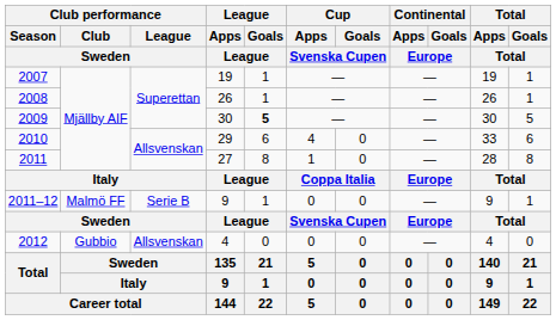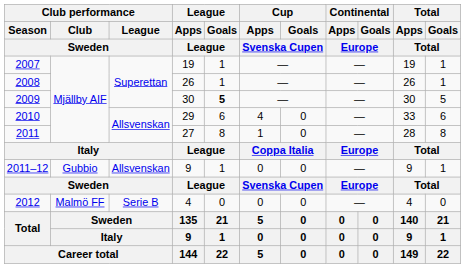2011–12 | Club performance / Club / Sweden: Malmö FF -> Gubbio
2011–12 | Club performance / League / Sweden: Serie B -> Allsvenskan
2012 | Club performance / Club / Sweden: Gubbio -> Malmö FF
2012 | Club performance / League / Sweden: Allsvenskan -> Serie B
